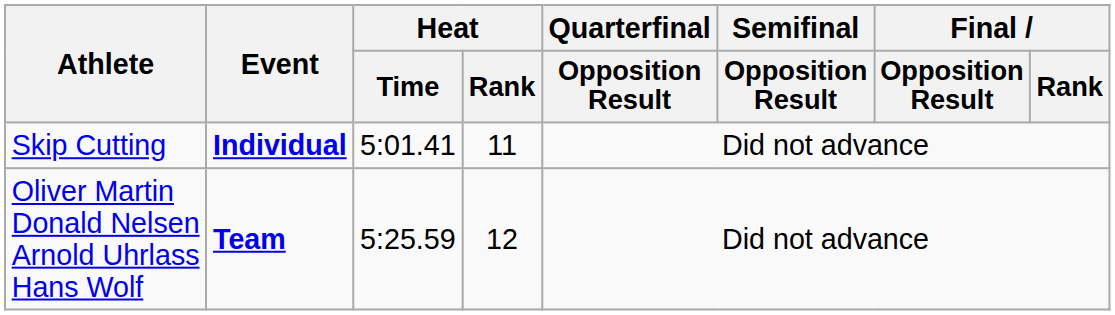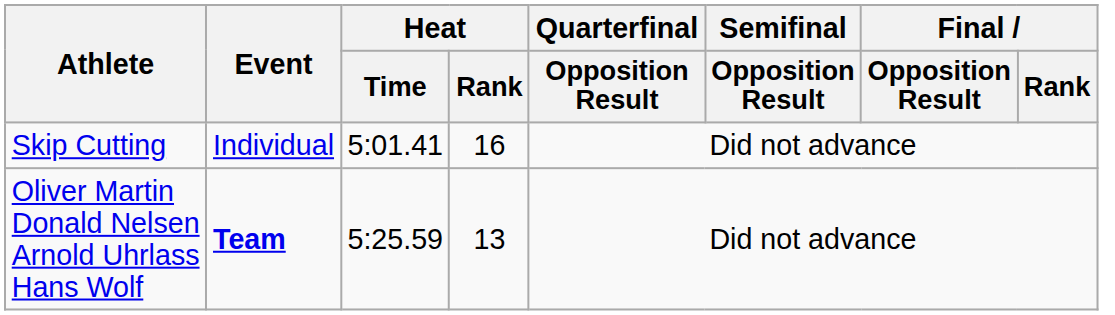Skip Cutting | Event: bold -> normal
Skip Cutting | Heat / Rank: 11 -> 16
Oliver Martin Donald Nelsen Arnold Uhrlass Hans Wolf | Heat / Rank: 12 -> 13
